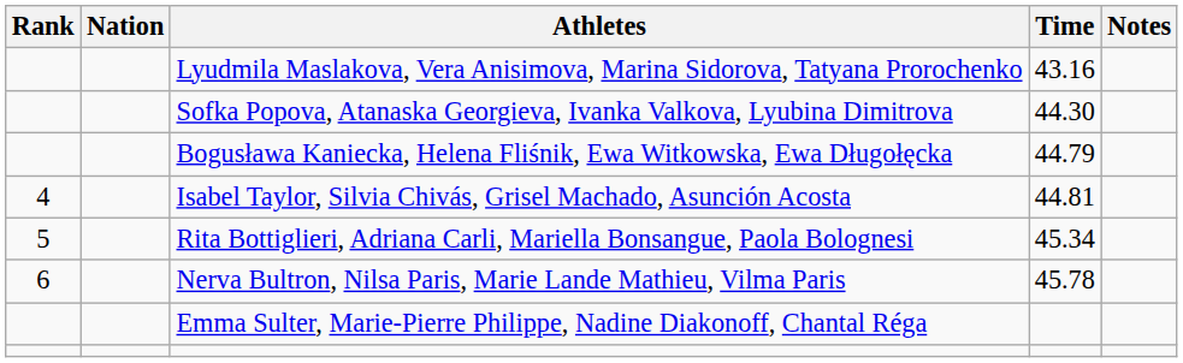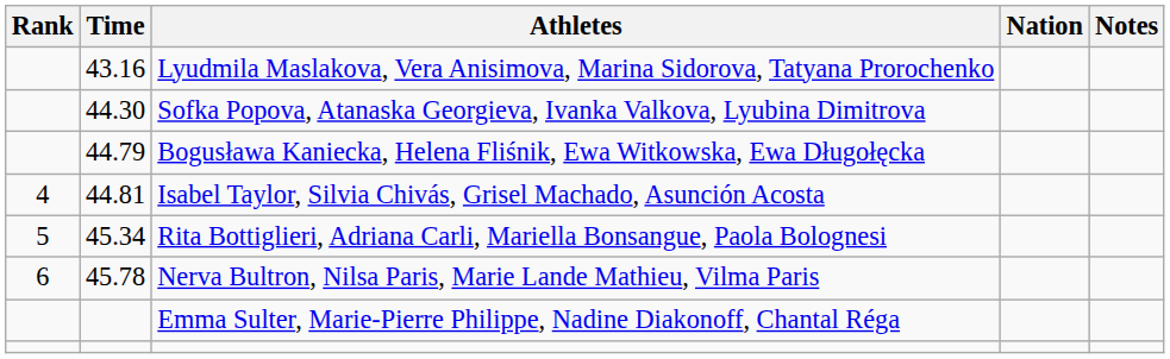columns swapped: Nation <-> Time
